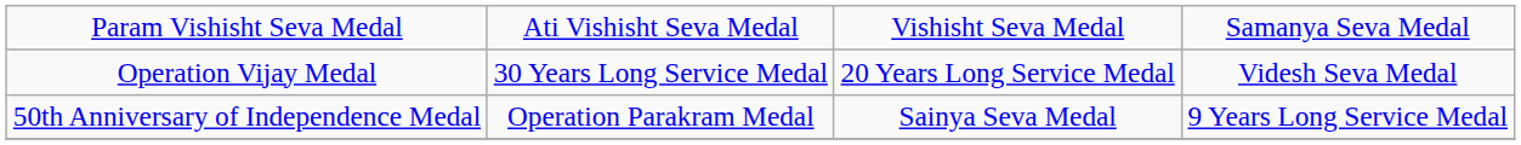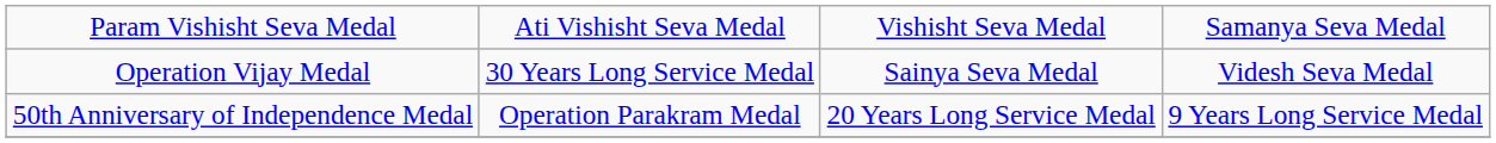Operation Vijay Medal | column 3: 20 Years Long Service Medal -> Sainya Seva Medal
50th Anniversary of Independence Medal | column 3: Sainya Seva Medal -> 20 Years Long Service Medal
